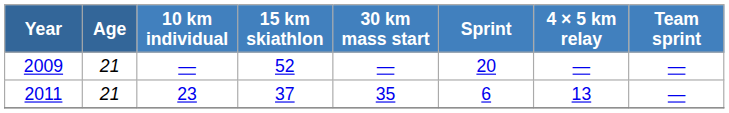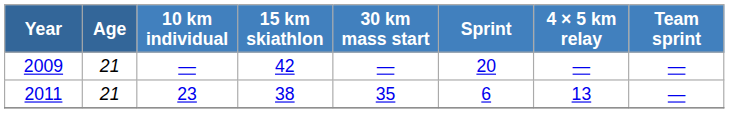2009 | 15 km skiathlon: 52 -> 42
2011 | 15 km skiathlon: 37 -> 38
